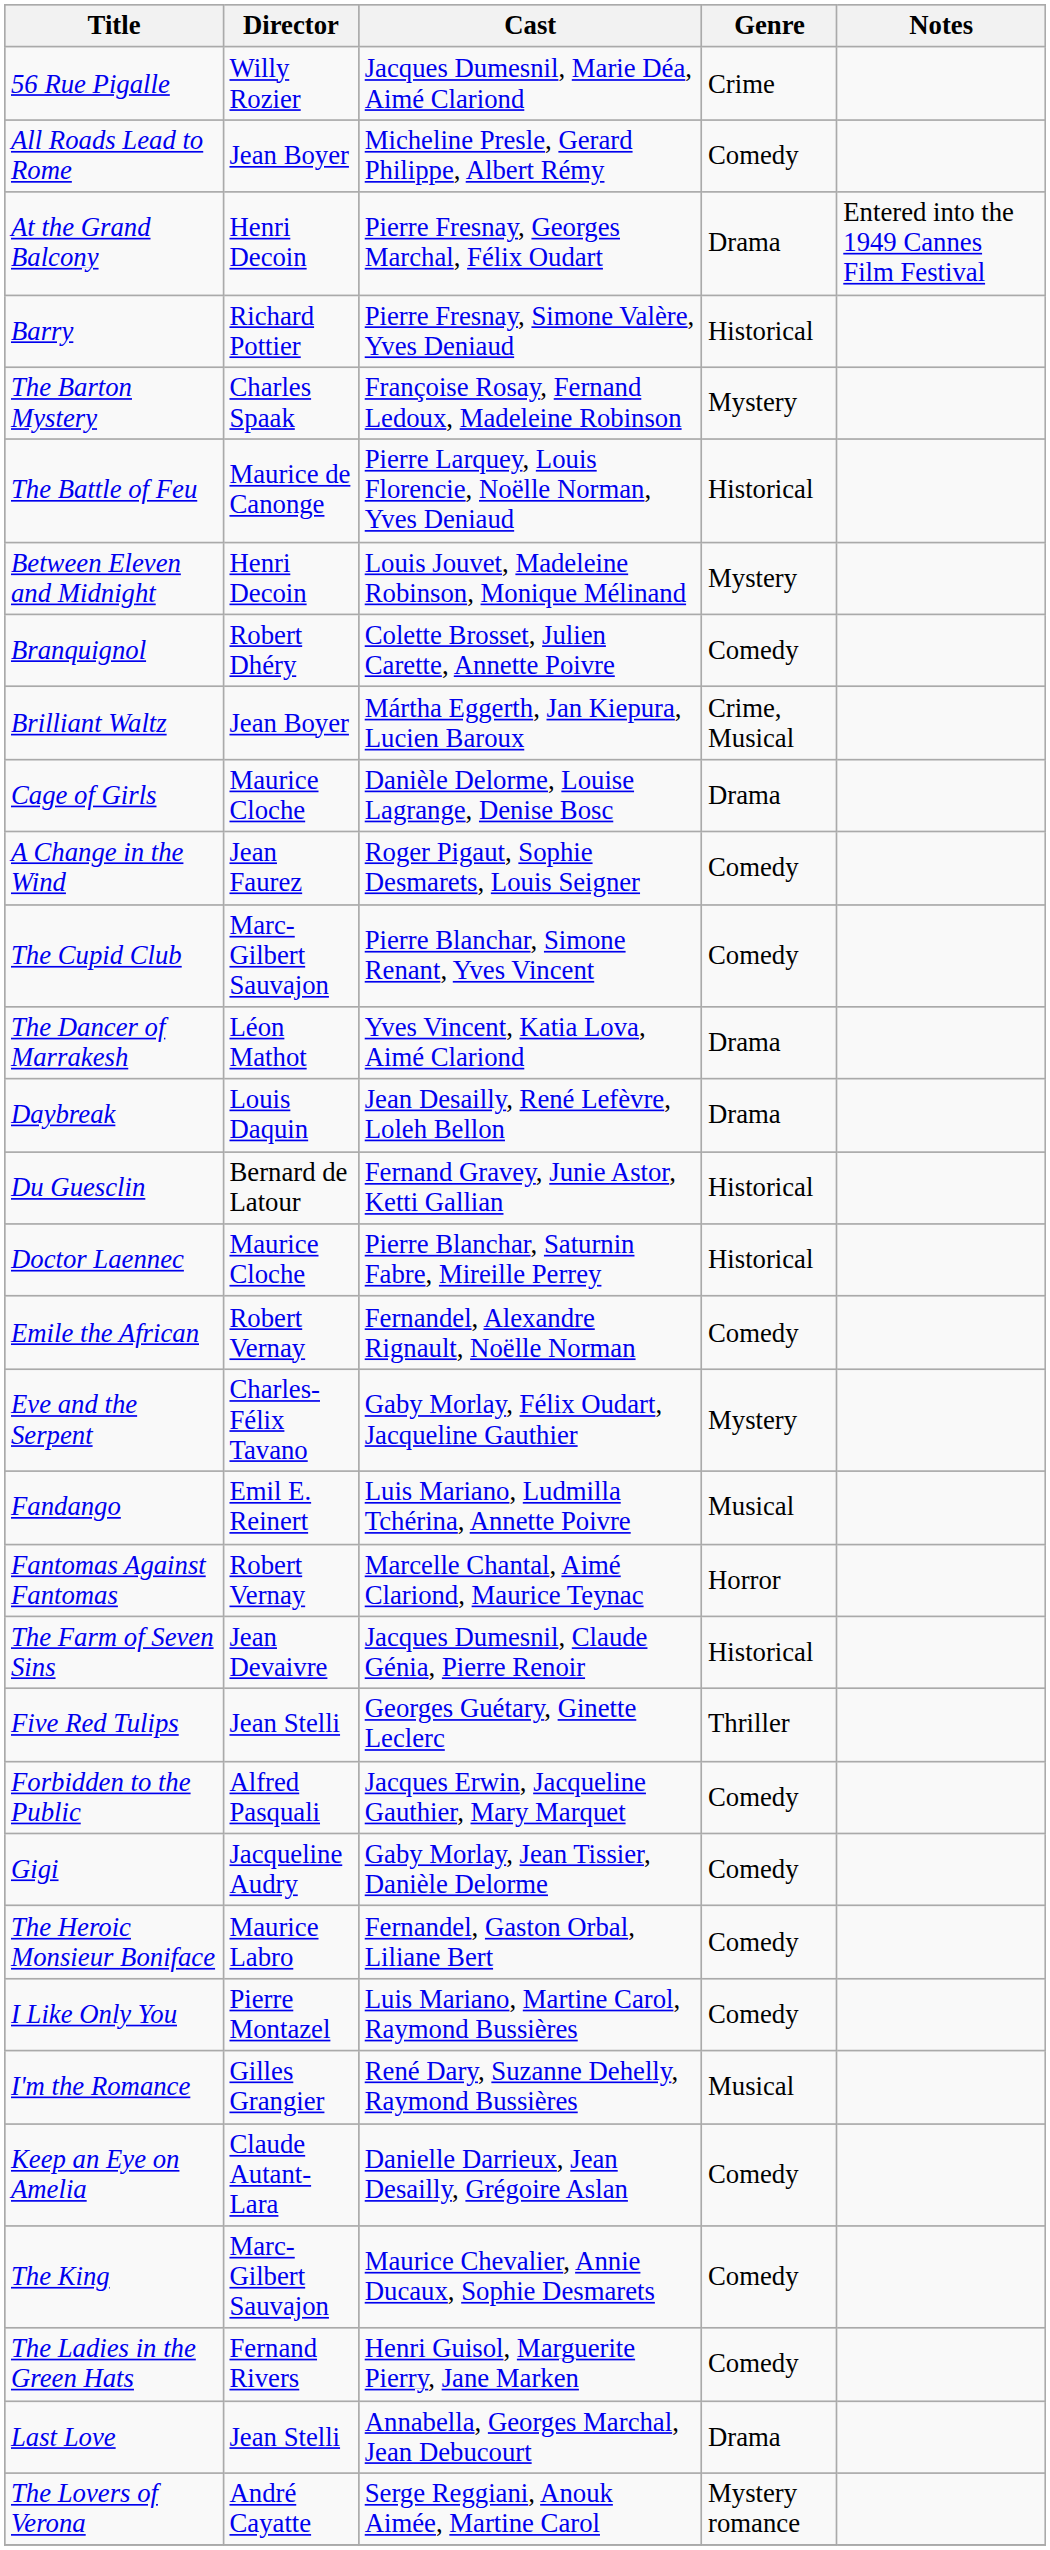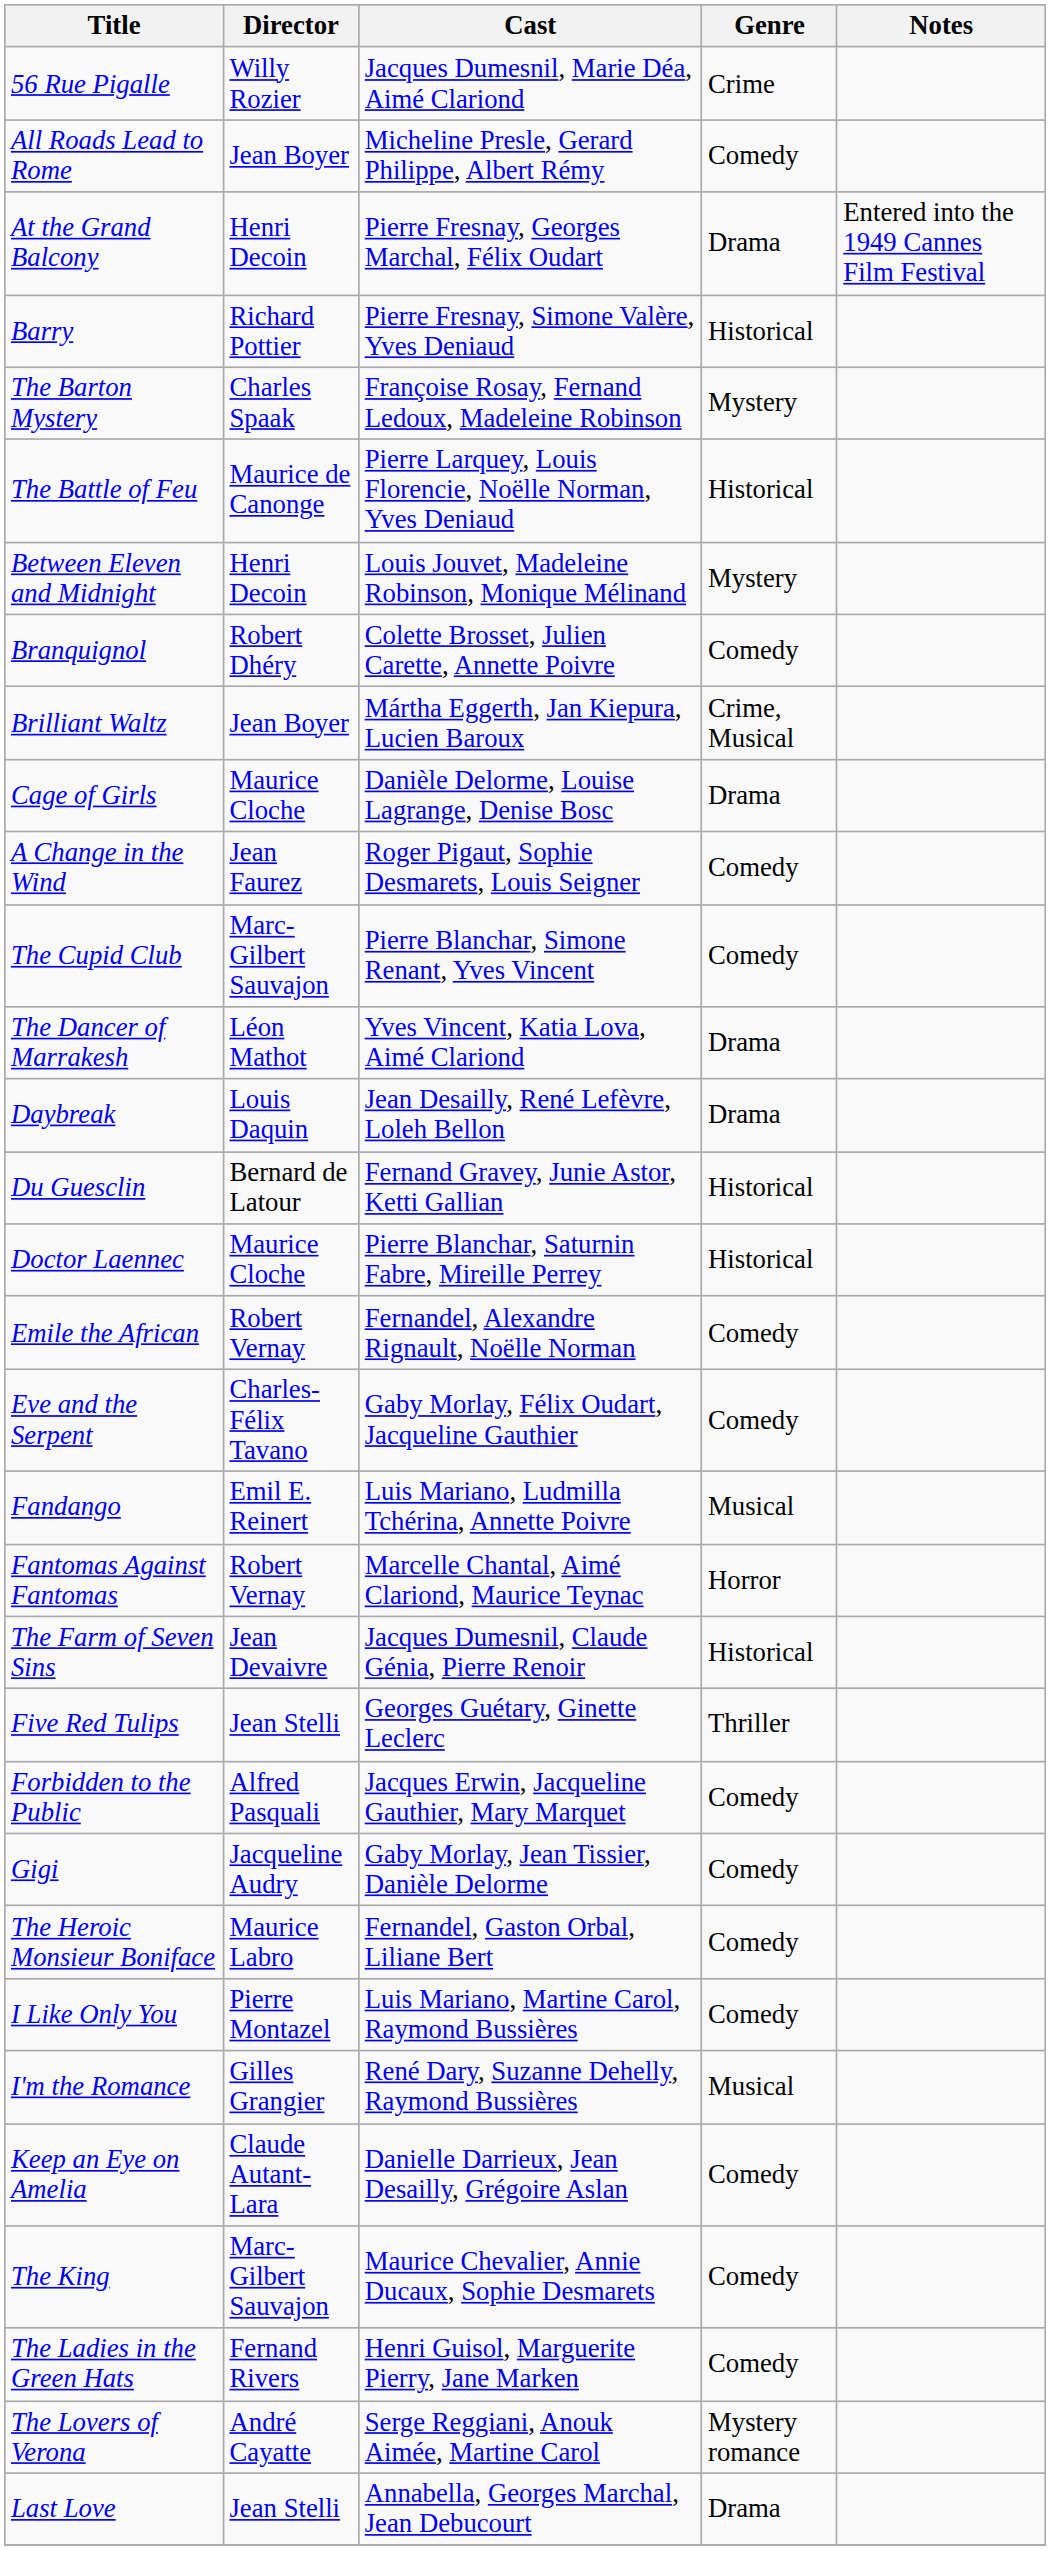Eve and the Serpent | Genre: Mystery -> Comedy
rows swapped: Last Love <-> The Lovers of Verona
